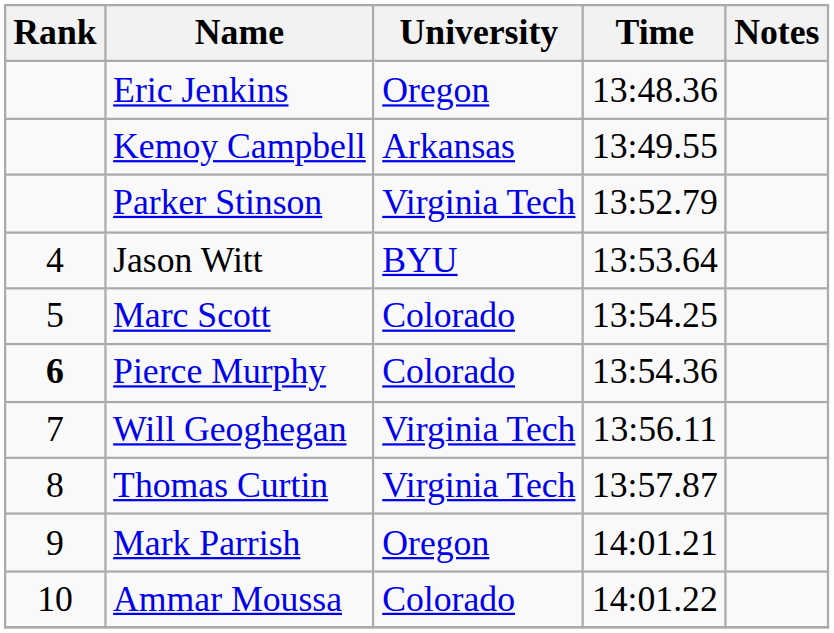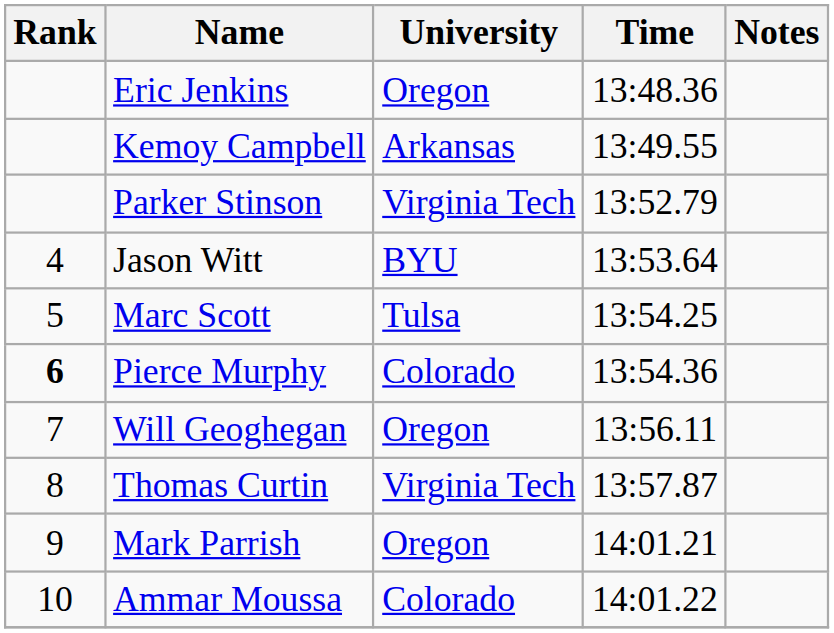Marc Scott | University: Colorado -> Tulsa
Will Geoghegan | University: Virginia Tech -> Oregon
